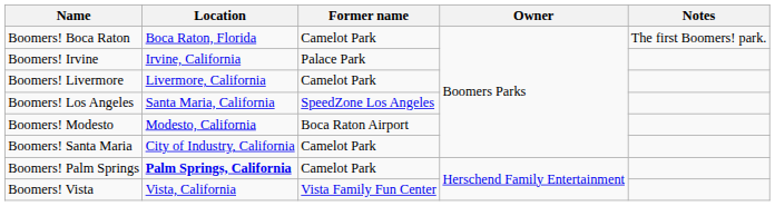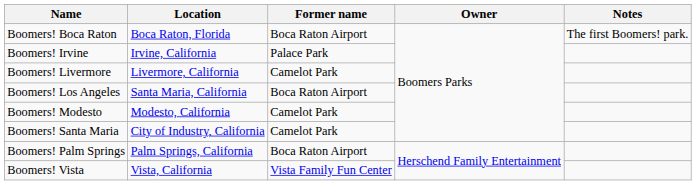Boomers! Boca Raton | Former name: Camelot Park -> Boca Raton Airport
Boomers! Los Angeles | Former name: SpeedZone Los Angeles -> Boca Raton Airport
Boomers! Modesto | Former name: Boca Raton Airport -> Camelot Park
Boomers! Palm Springs | Location: bold -> normal
Boomers! Palm Springs | Former name: Camelot Park -> Boca Raton Airport
